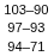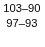- row: 94–71
